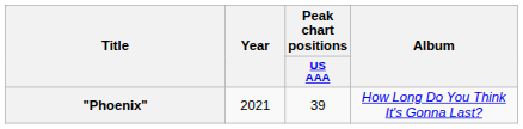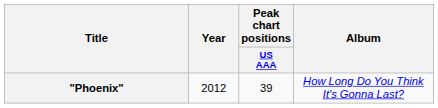"Phoenix" | Year: 2021 -> 2012
